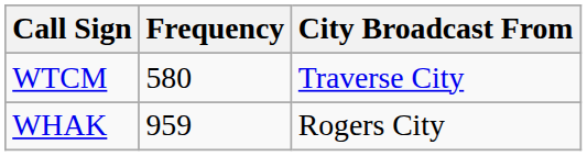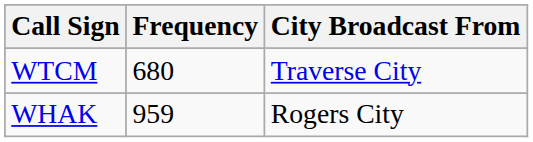WTCM | Frequency: 580 -> 680
